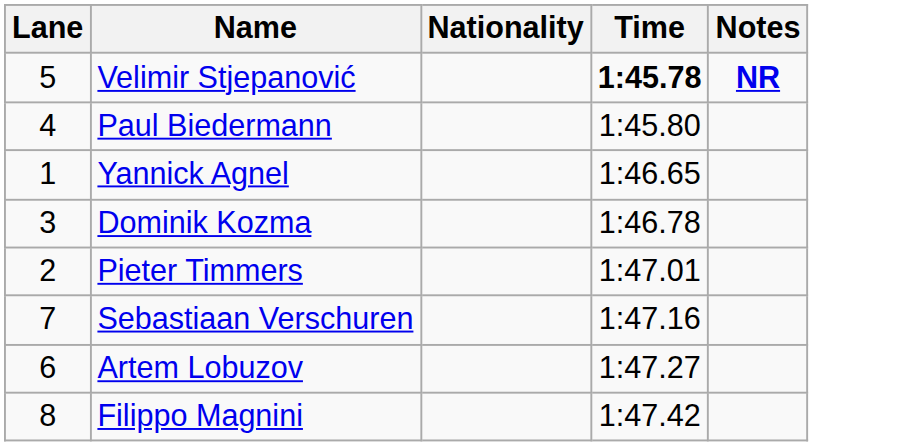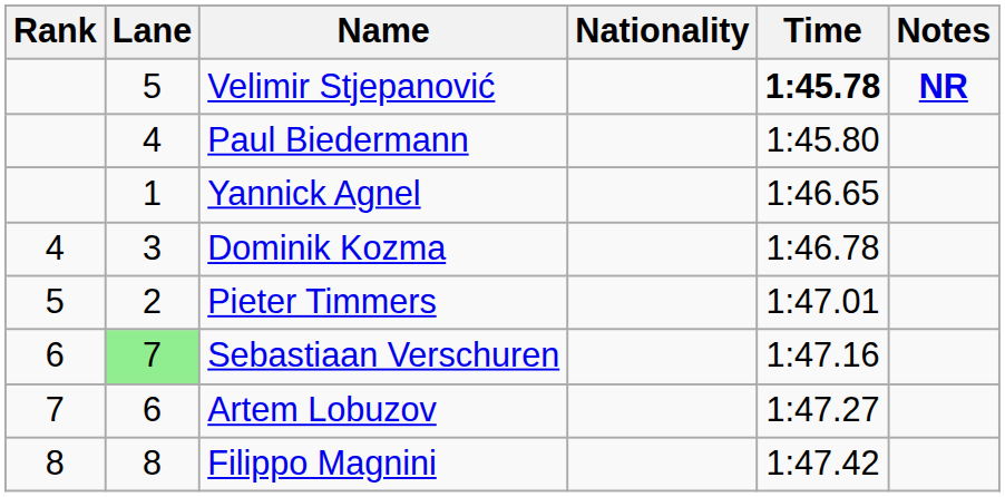+ column: Rank | 4 | 5 | 6 | 7 | 8
Sebastiaan Verschuren | Lane: no background -> lightgreen background
